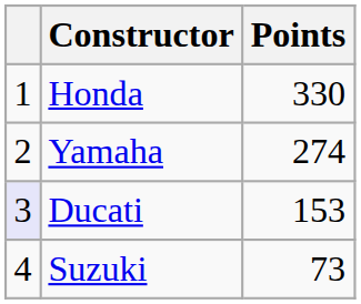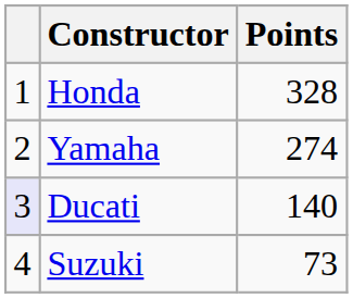Honda | Points: 330 -> 328
Ducati | Points: 153 -> 140
